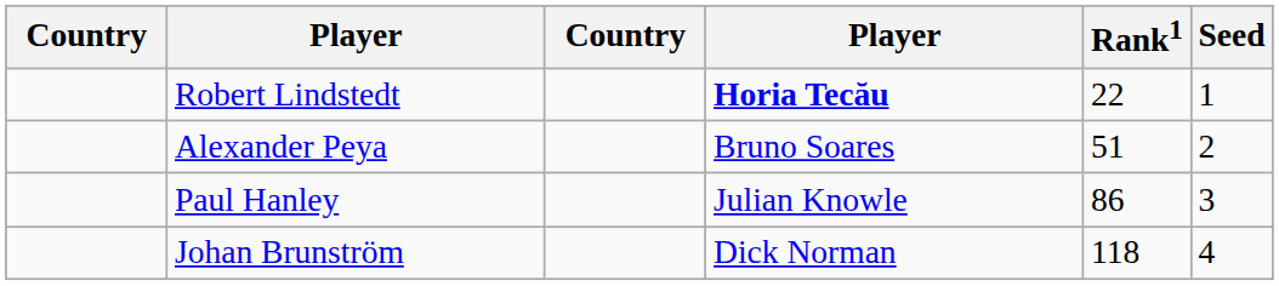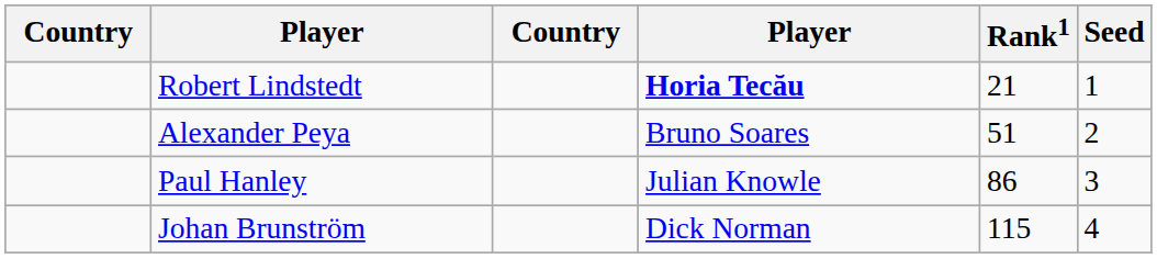Robert Lindstedt | Rank1: 22 -> 21
Johan Brunström | Rank1: 118 -> 115
